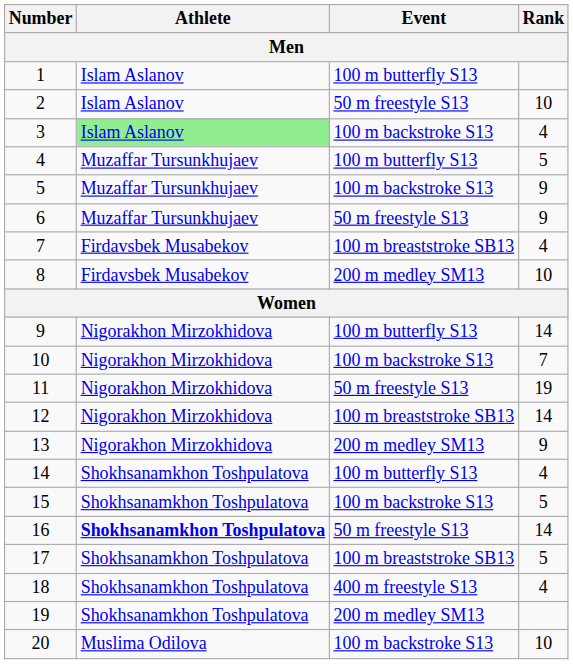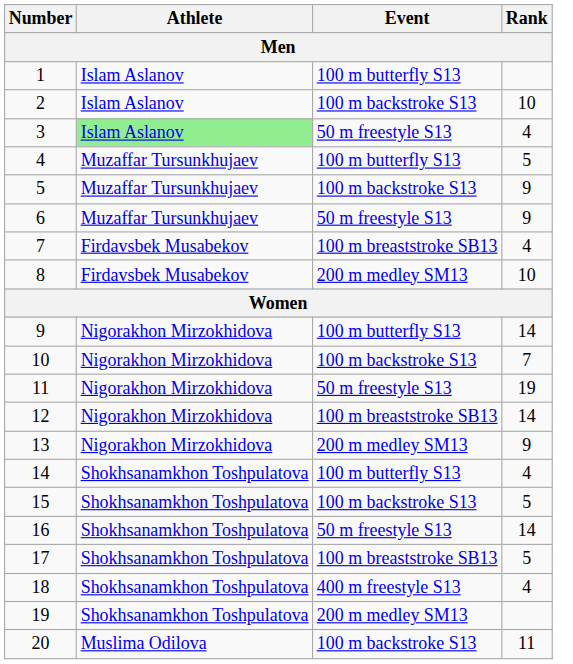2 | Event: 50 m freestyle S13 -> 100 m backstroke S13
3 | Event: 100 m backstroke S13 -> 50 m freestyle S13
16 | Athlete: bold -> normal
20 | Rank: 10 -> 11
